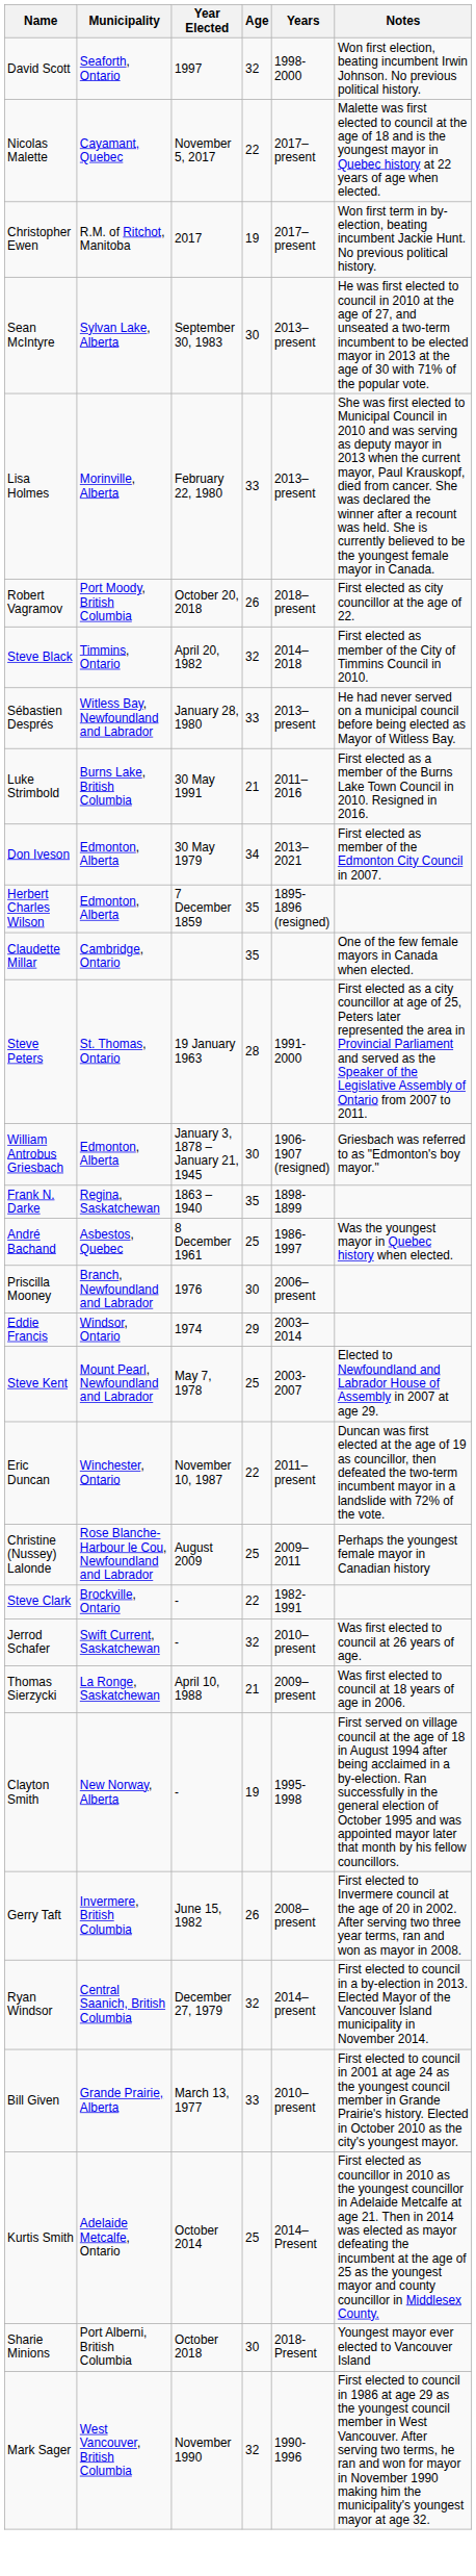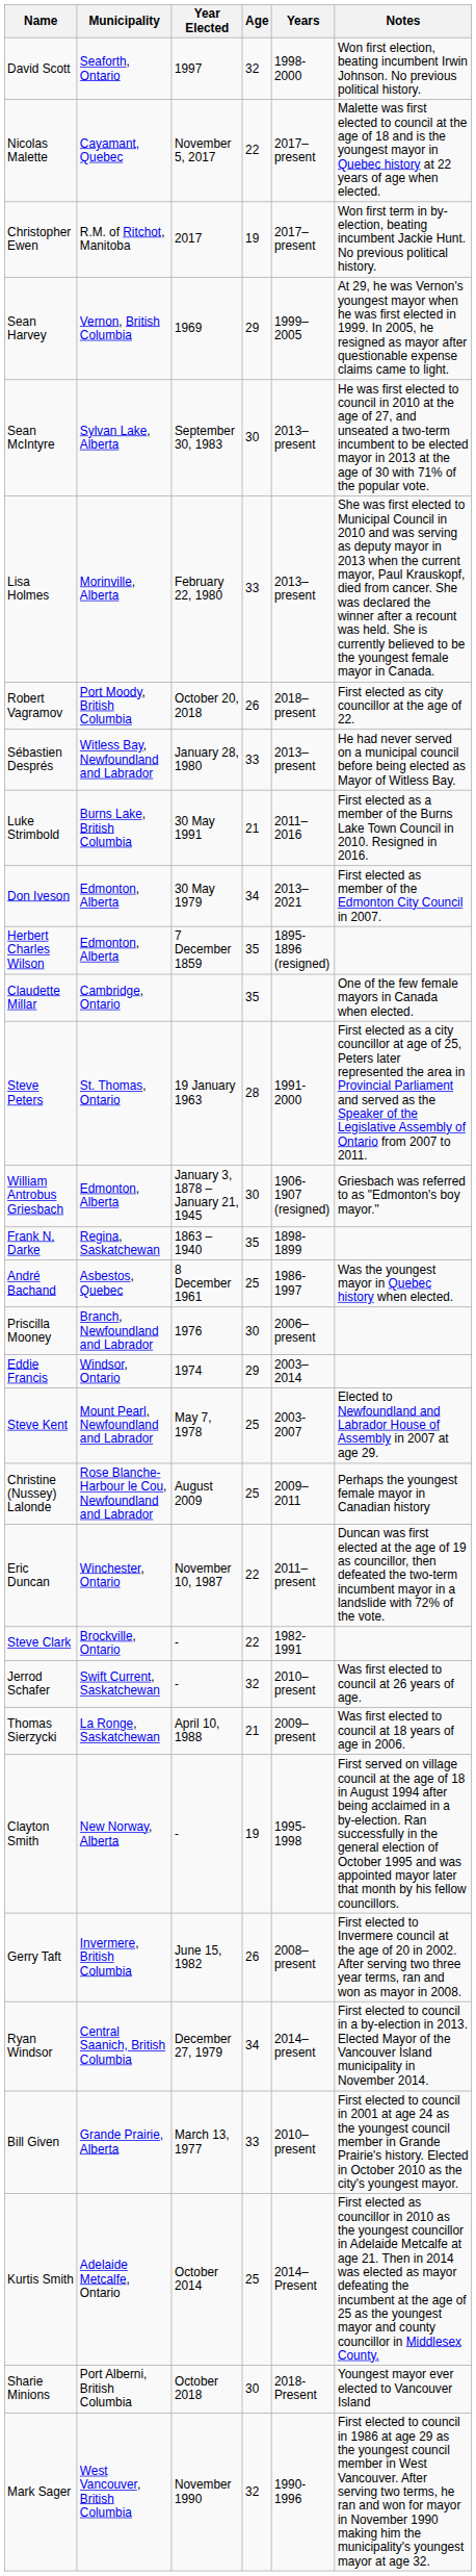+ row: Sean Harvey | Vernon, British Columbia | 1969 | 29 | 1999–2005 | At 29, he was Vernon's youngest mayor when he was first elected in 1999. In 2005, he resigned as mayor after questionable expense claims came to light.
- row: Steve Black | Timmins, Ontario | April 20, 1982 | 32 | 2014–2018 | First elected as member of the City of Timmins Council in 2010.
rows swapped: Christine (Nussey) Lalonde <-> Eric Duncan
Ryan Windsor | Age: 32 -> 34
